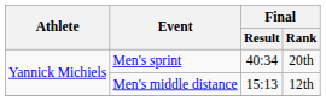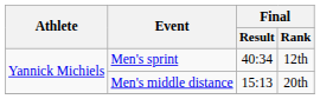Men's sprint | Final / Rank: 20th -> 12th
Men's middle distance | Final / Rank: 12th -> 20th
